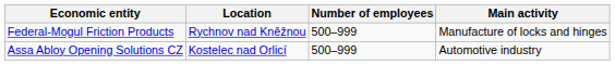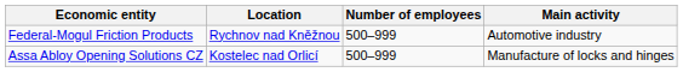Federal-Mogul Friction Products | Main activity: Manufacture of locks and hinges -> Automotive industry
Assa Abloy Opening Solutions CZ | Main activity: Automotive industry -> Manufacture of locks and hinges
